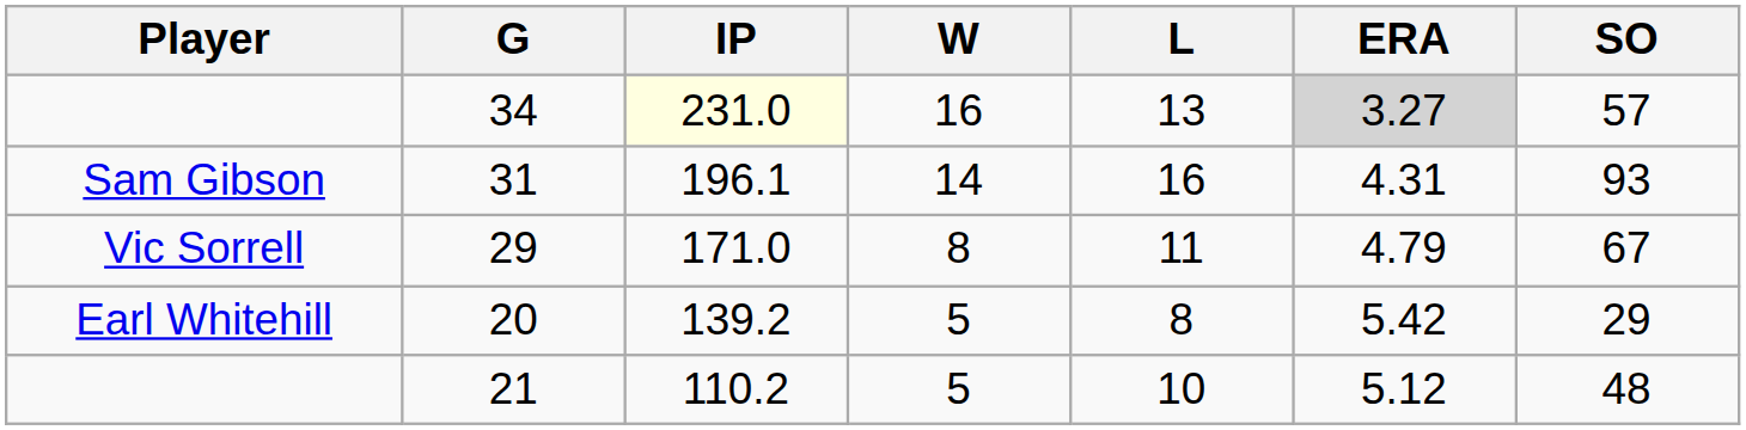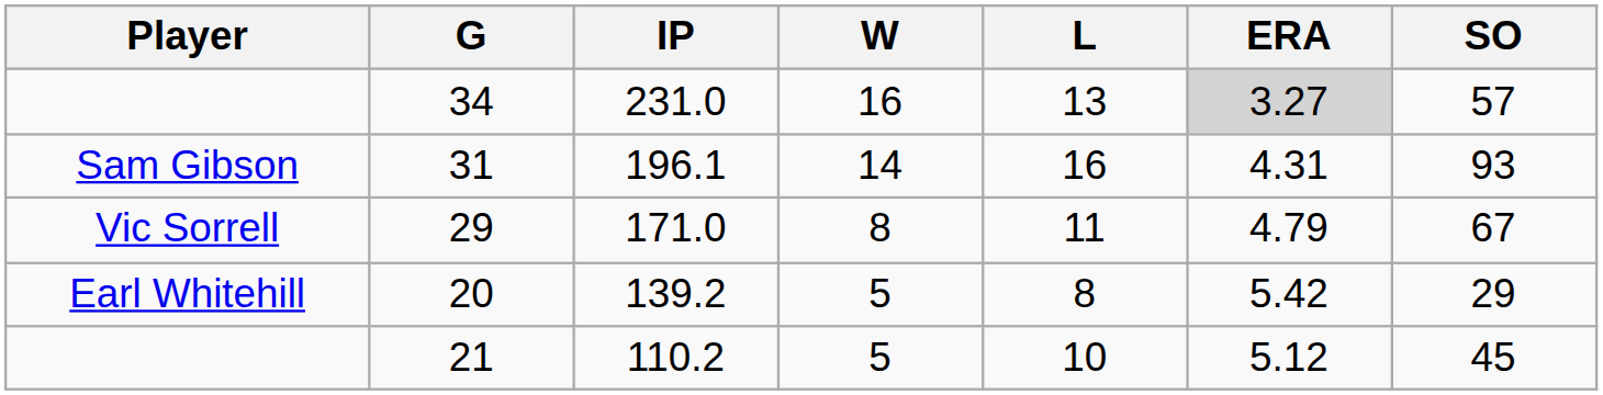34 | IP: lightyellow background -> no background
21 | SO: 48 -> 45
